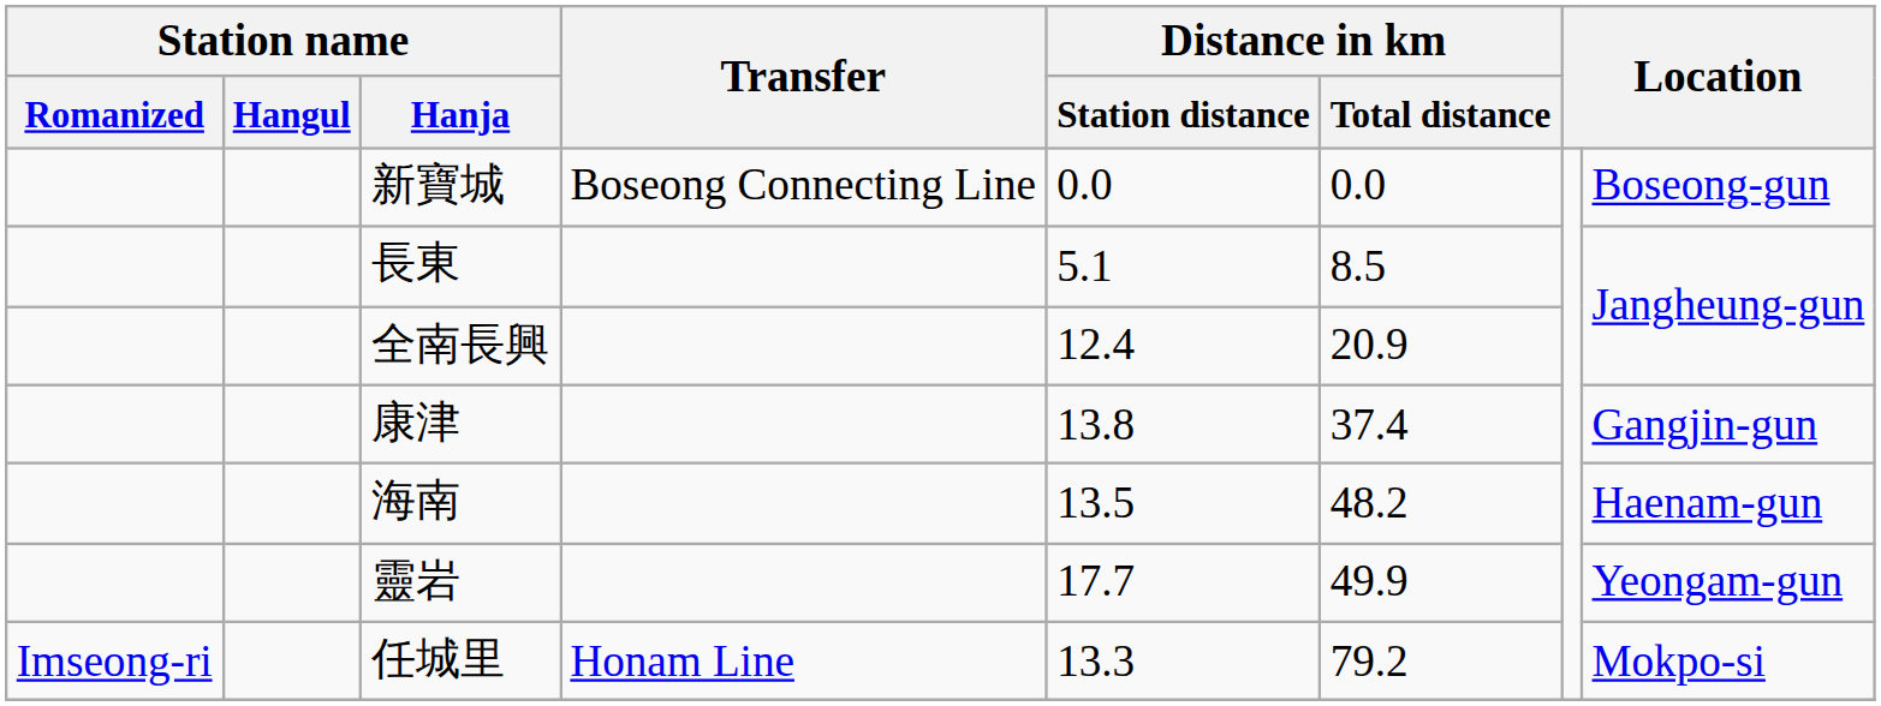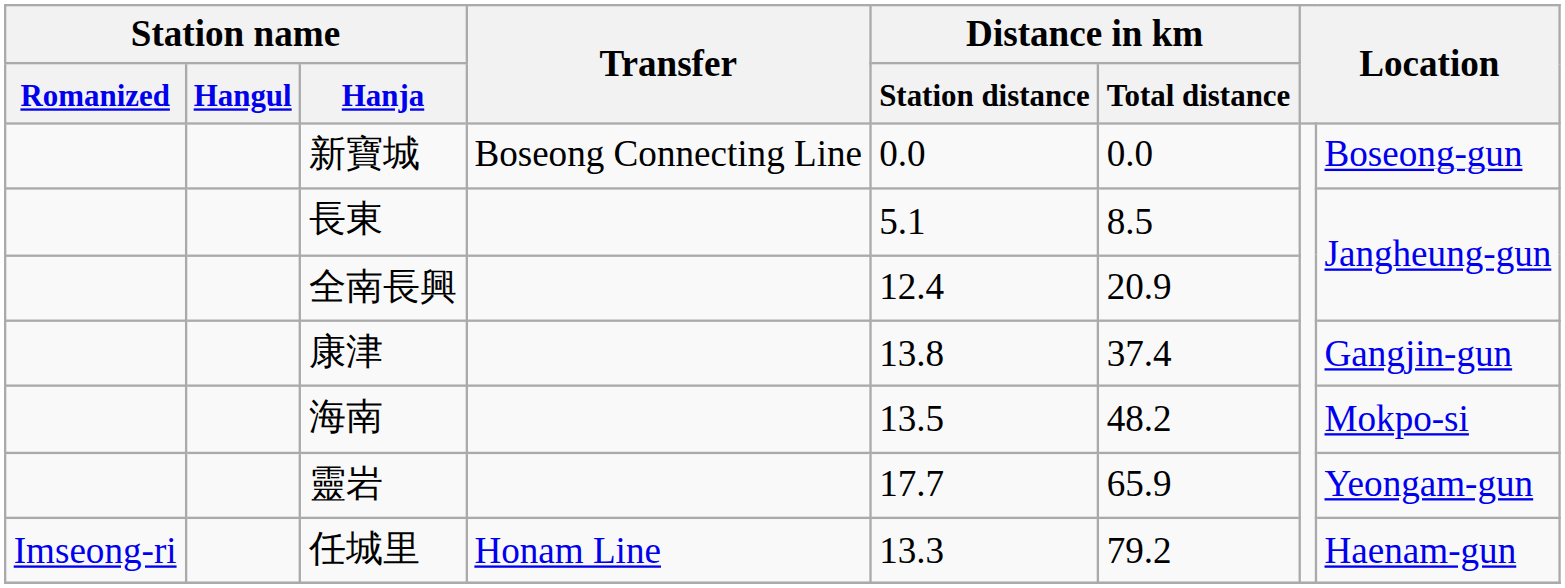海南 | column 8: Haenam-gun -> Mokpo-si
靈岩 | Distance in km / Total distance: 49.9 -> 65.9
任城里 | column 8: Mokpo-si -> Haenam-gun
